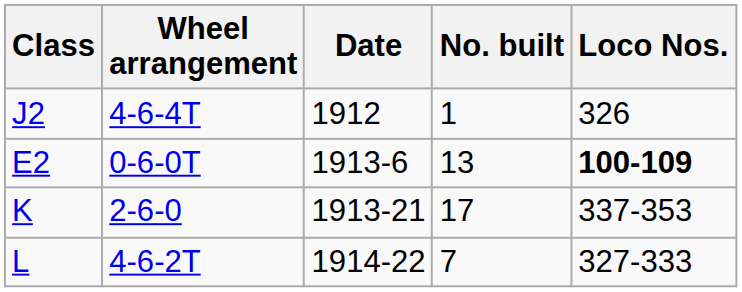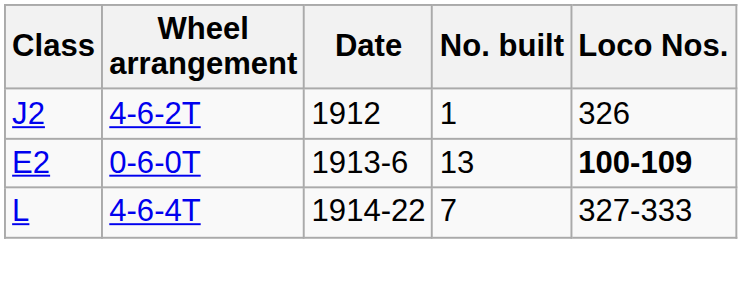J2 | Wheel arrangement: 4-6-4T -> 4-6-2T
- row: K | 2-6-0 | 1913-21 | 17 | 337-353
L | Wheel arrangement: 4-6-2T -> 4-6-4T
